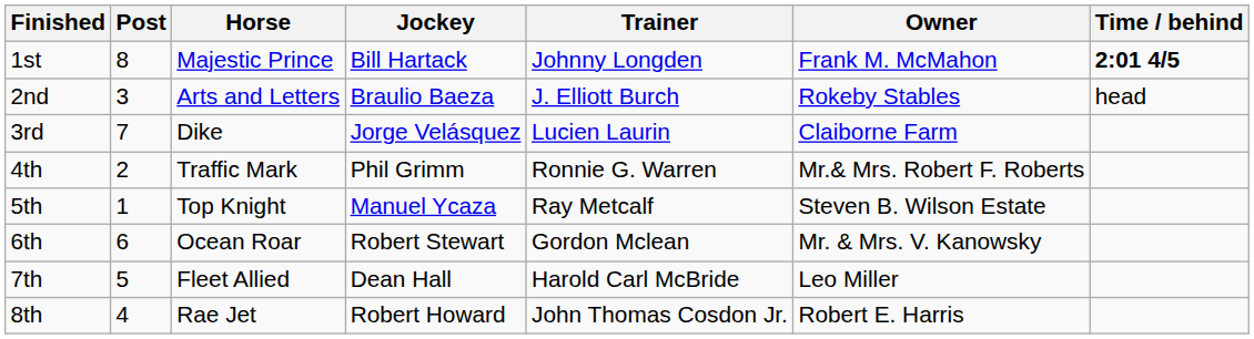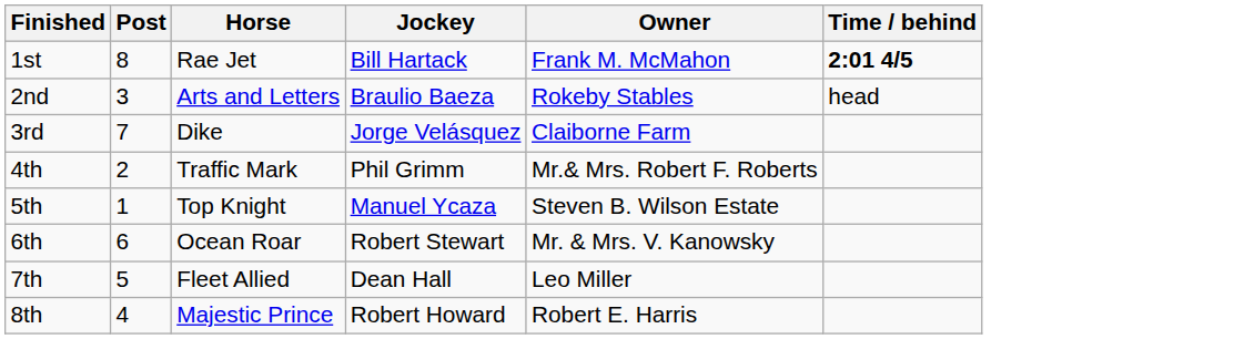- column: Trainer | Johnny Longden | J. Elliott Burch | Lucien Laurin | Ronnie G. Warren | Ray Metcalf | Gordon Mclean | Harold Carl McBride | John Thomas Cosdon Jr.
1st | Horse: Majestic Prince -> Rae Jet
8th | Horse: Rae Jet -> Majestic Prince
